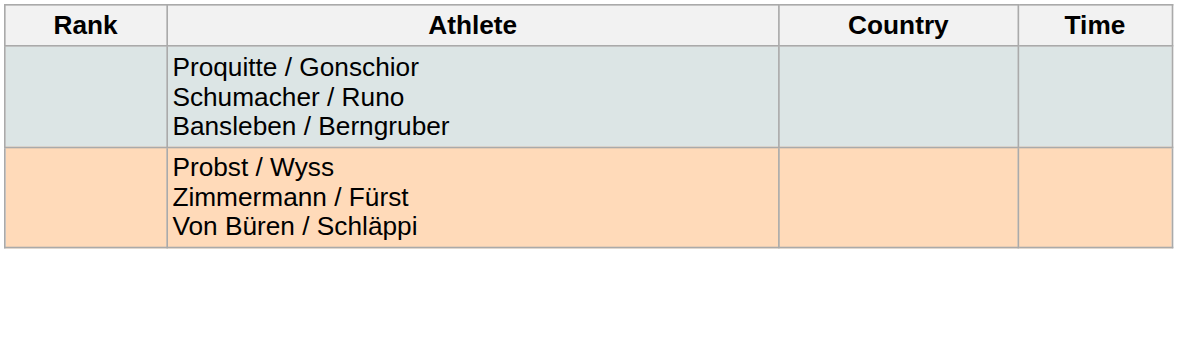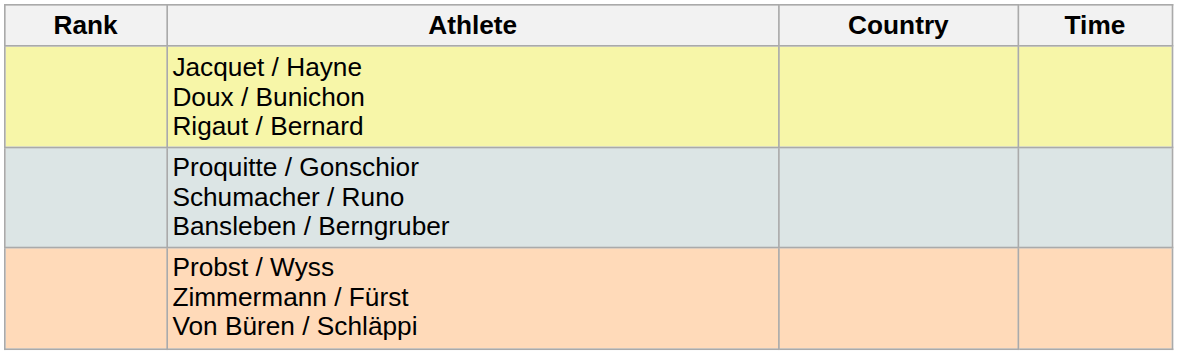+ row: Jacquet / Hayne Doux / Bunichon Rigaut / Bernard
